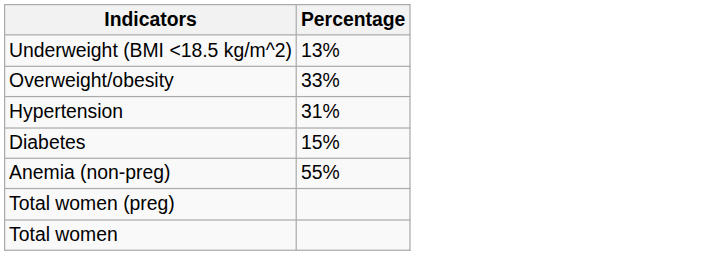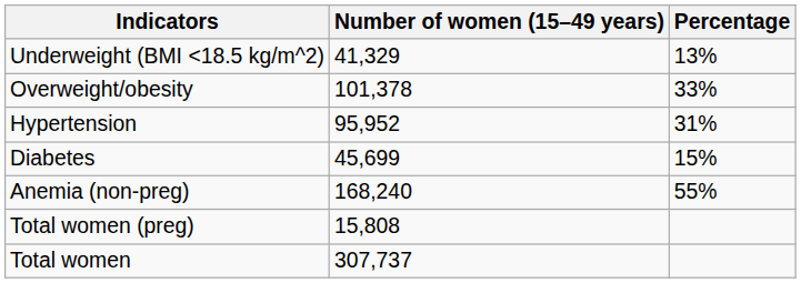+ column: Number of women (15–49 years) | 41,329 | 101,378 | 95,952 | 45,699 | 168,240 | 15,808 | 307,737
